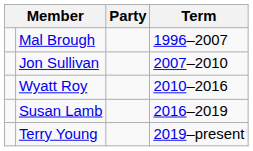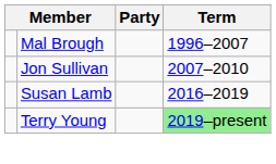- row: Wyatt Roy | 2010–2016
Terry Young | Term: no background -> lightgreen background
